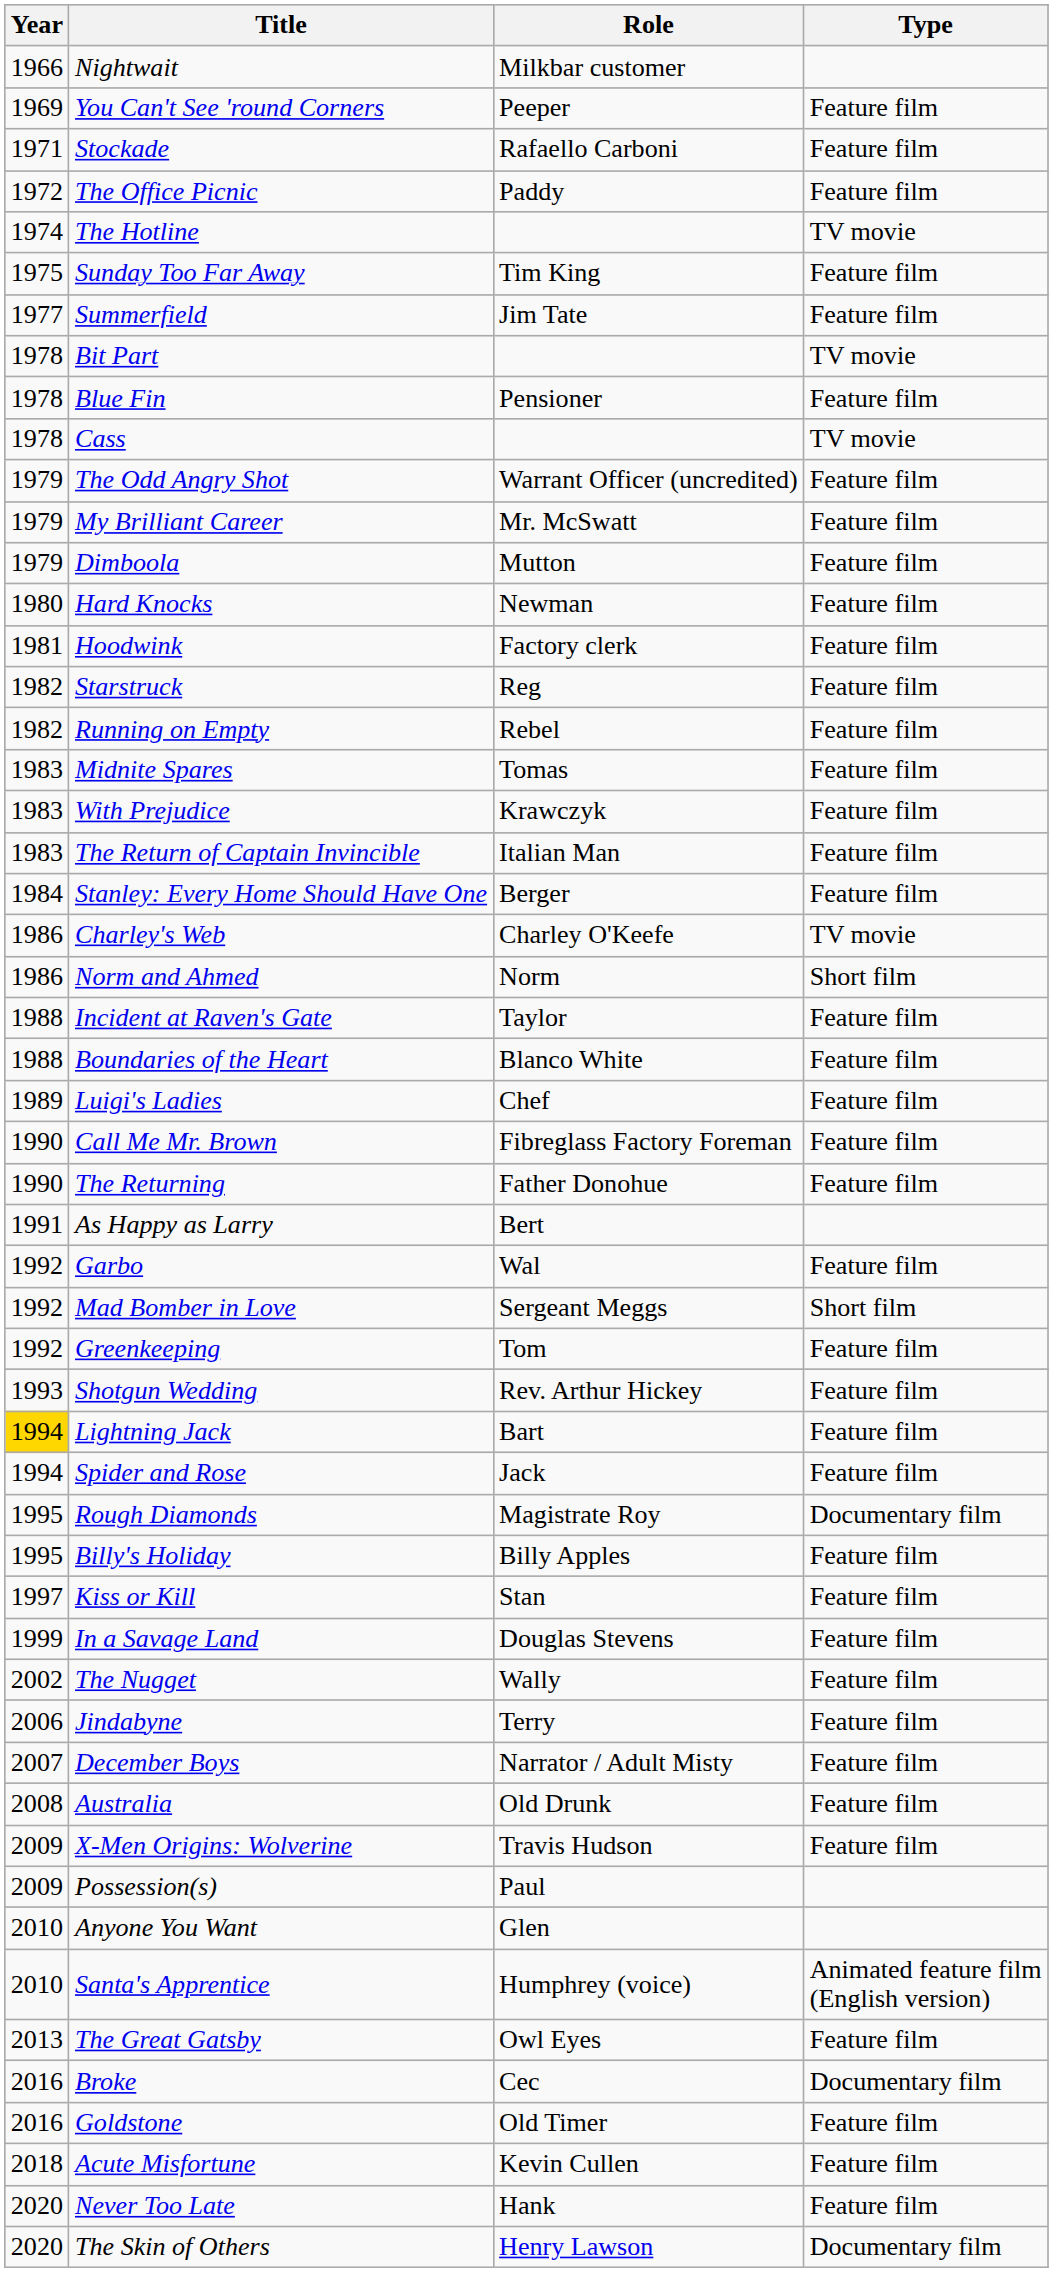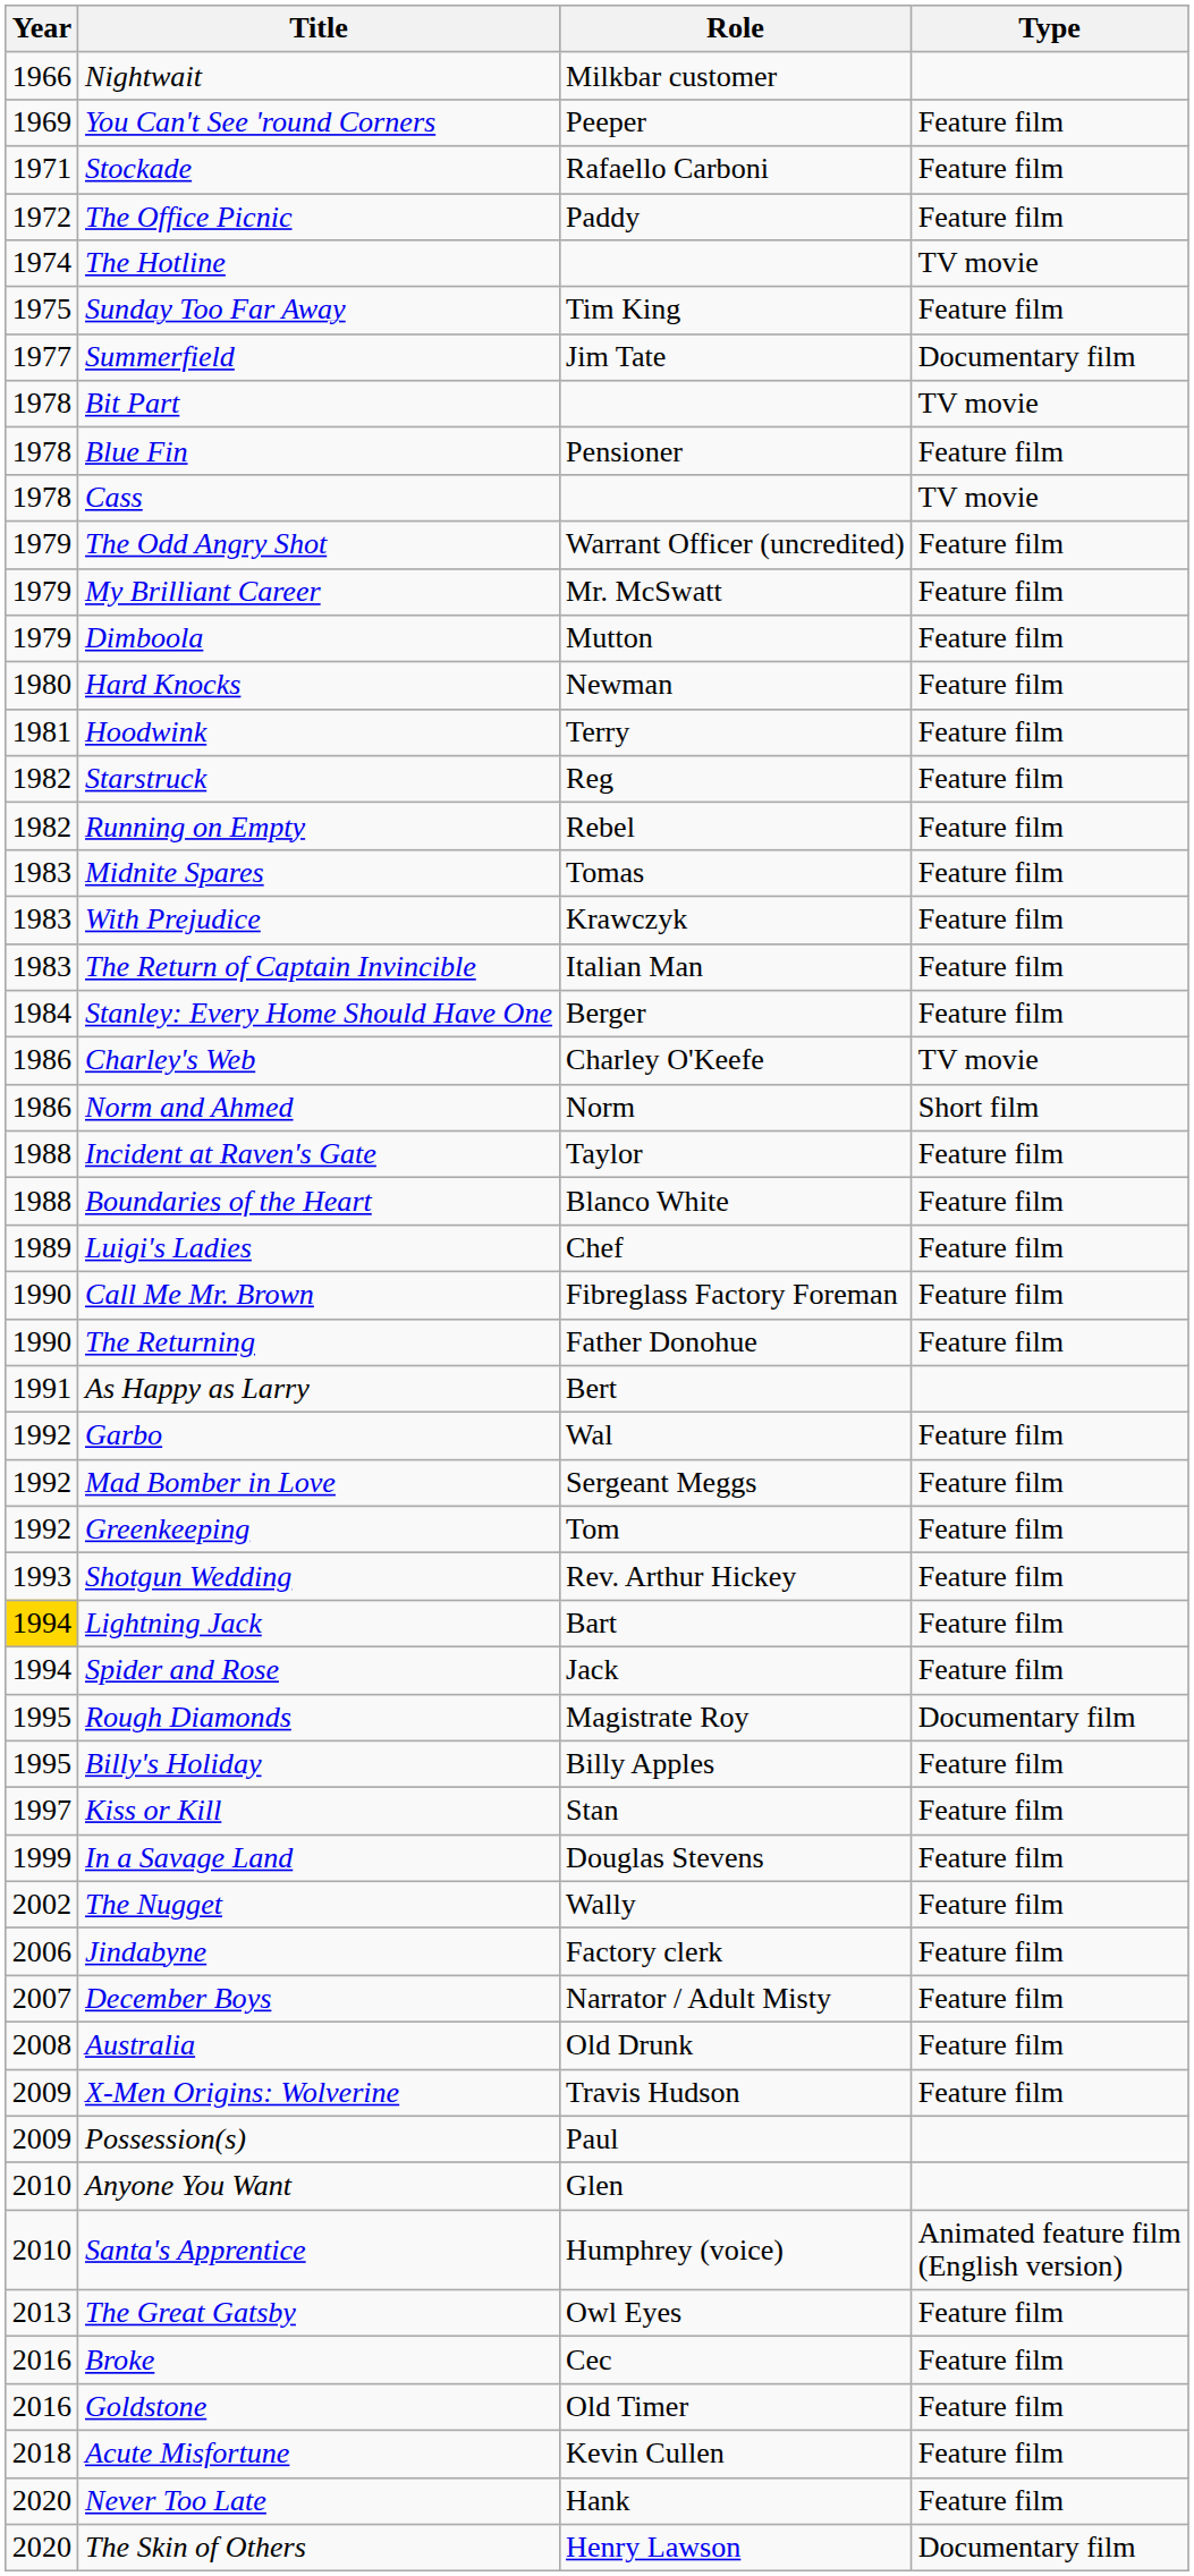Summerfield | Type: Feature film -> Documentary film
Hoodwink | Role: Factory clerk -> Terry
Mad Bomber in Love | Type: Short film -> Feature film
Jindabyne | Role: Terry -> Factory clerk
Broke | Type: Documentary film -> Feature film
